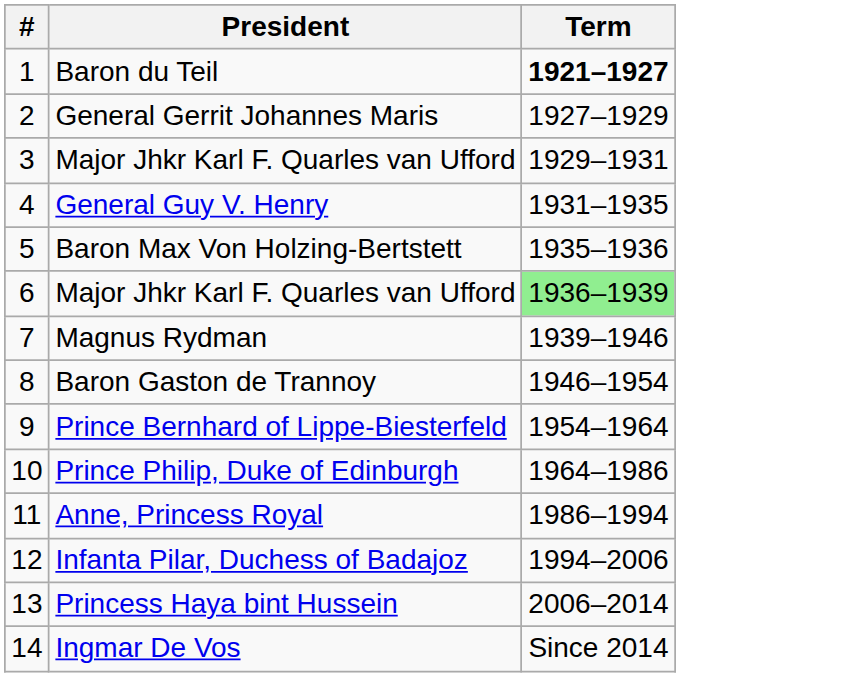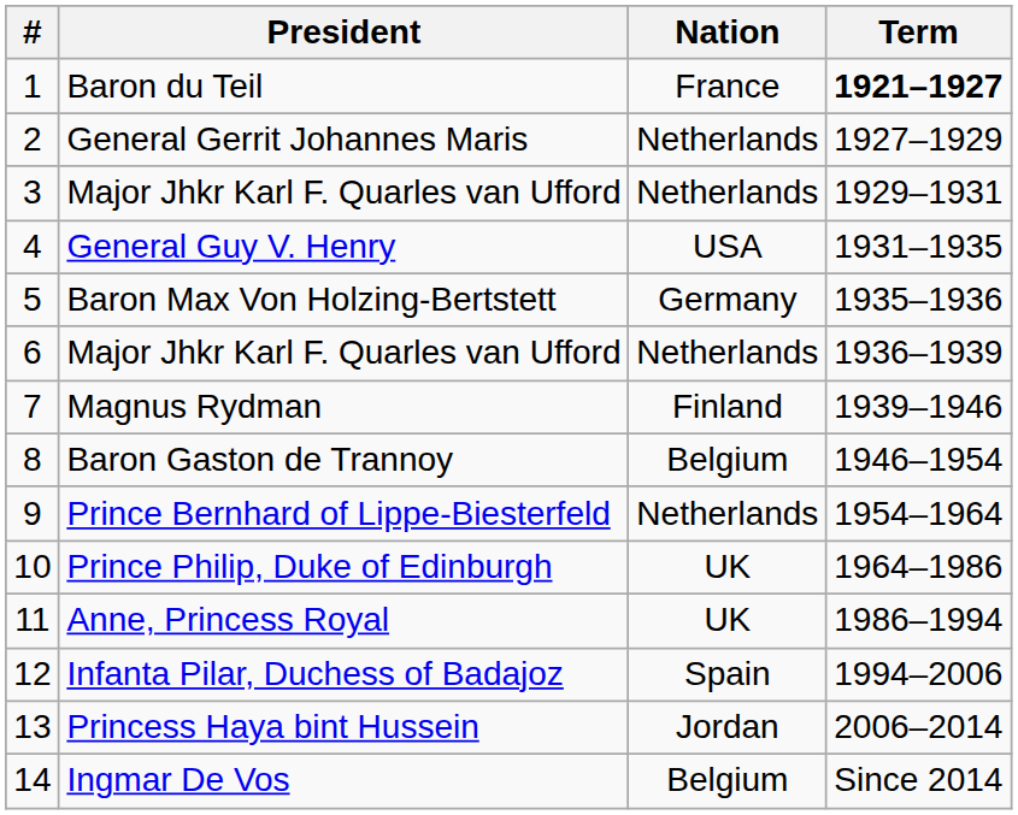+ column: Nation | France | Netherlands | Netherlands | USA | Germany | Netherlands | Finland | Belgium | Netherlands | UK | UK | Spain | Jordan | Belgium
6 / Major Jhkr Karl F. Quarles van Ufford | Term: lightgreen background -> no background
